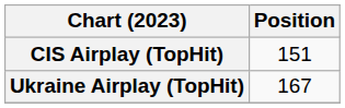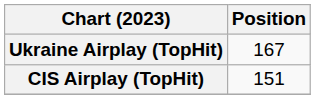rows swapped: CIS Airplay (TopHit) <-> Ukraine Airplay (TopHit)
